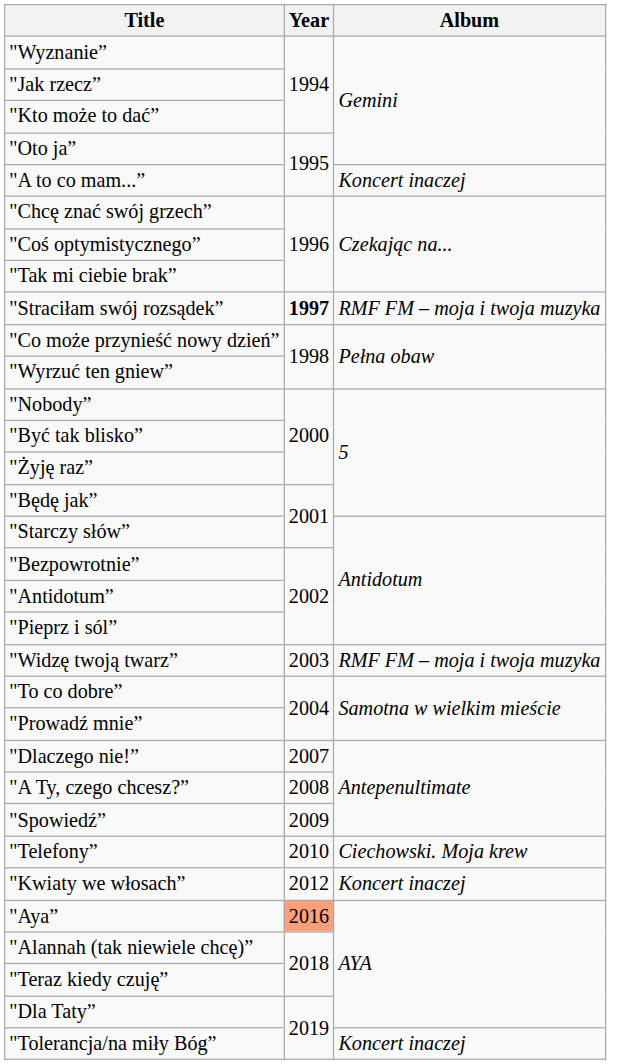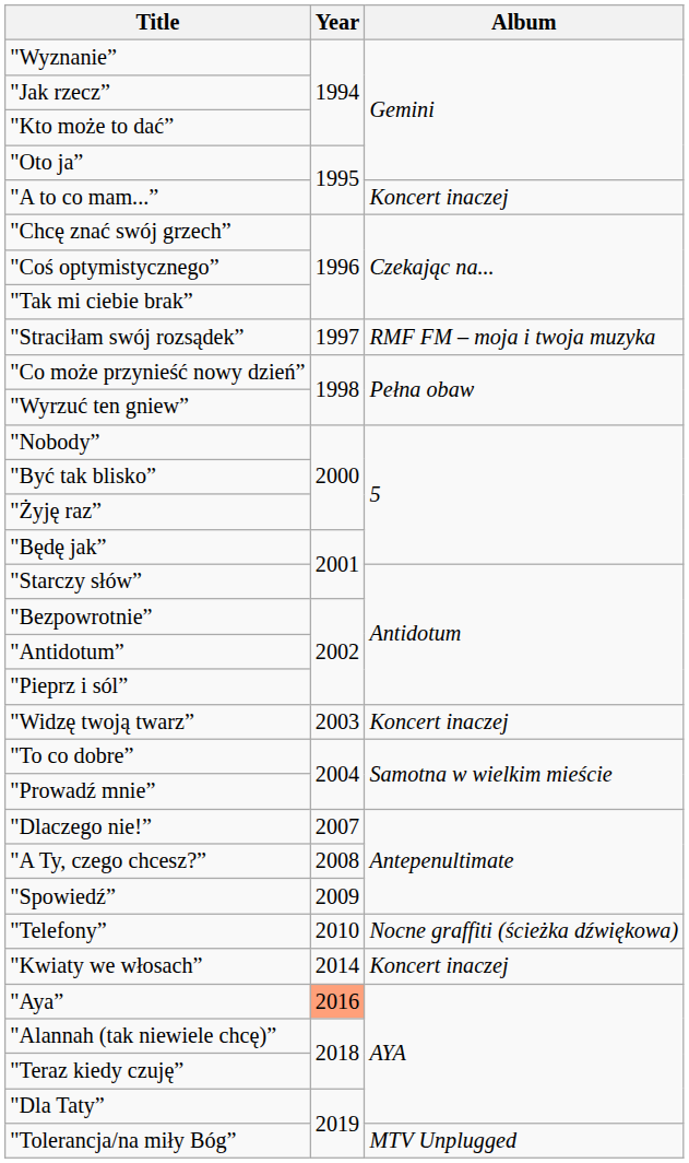"Straciłam swój rozsądek” | Year: bold -> normal
"Widzę twoją twarz” | Album: RMF FM – moja i twoja muzyka -> Koncert inaczej
"Telefony” | Album: Ciechowski. Moja krew -> Nocne graffiti (ścieżka dźwiękowa)
"Kwiaty we włosach” | Year: 2012 -> 2014
"Tolerancja/na miły Bóg” | Album: Koncert inaczej -> MTV Unplugged
